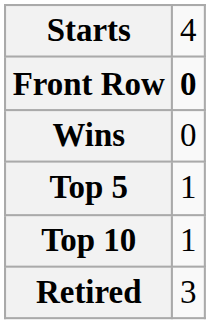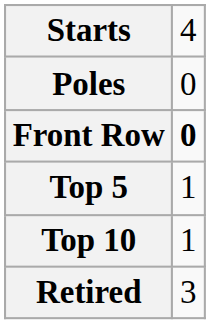+ row: Poles | 0
- row: Wins | 0
